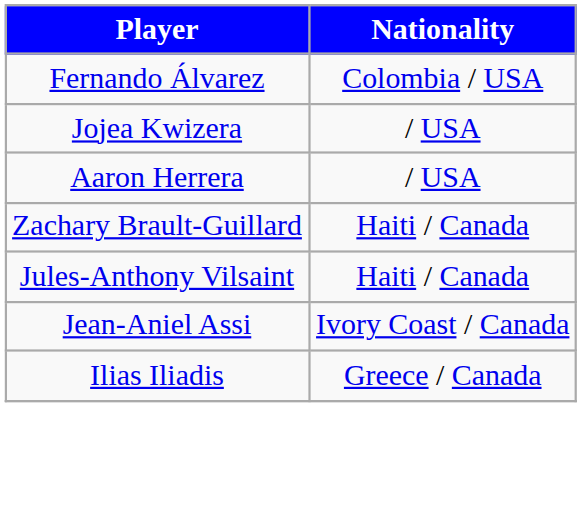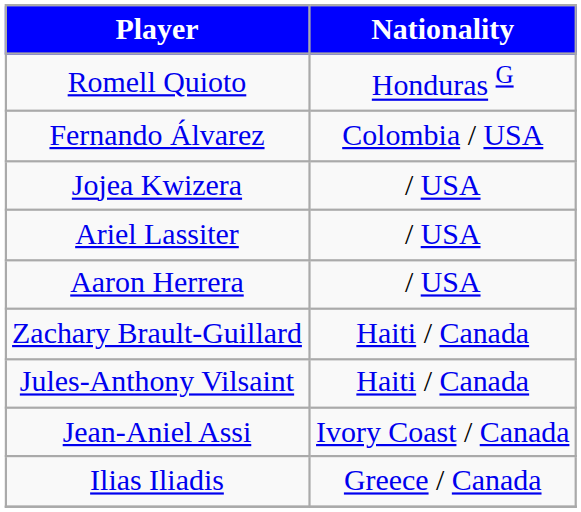+ row: Romell Quioto | Honduras G
+ row: Ariel Lassiter | / USA
